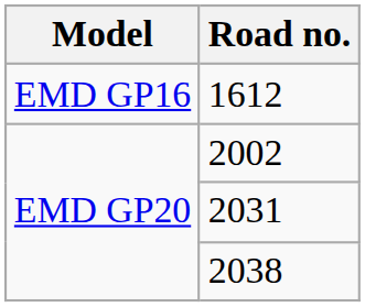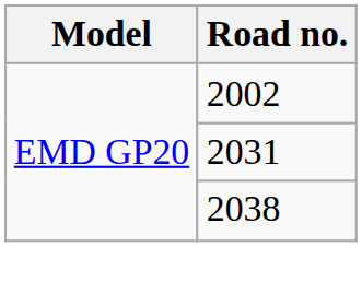- row: EMD GP16 | 1612
